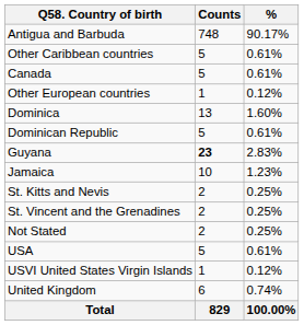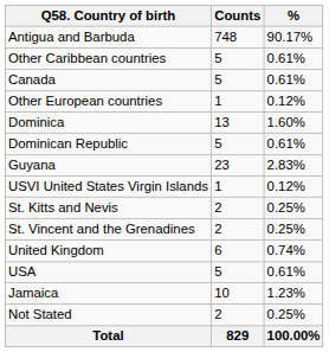Guyana | Counts: bold -> normal
rows swapped: Jamaica <-> USVI United States Virgin Islands
rows swapped: United Kingdom <-> Not Stated
